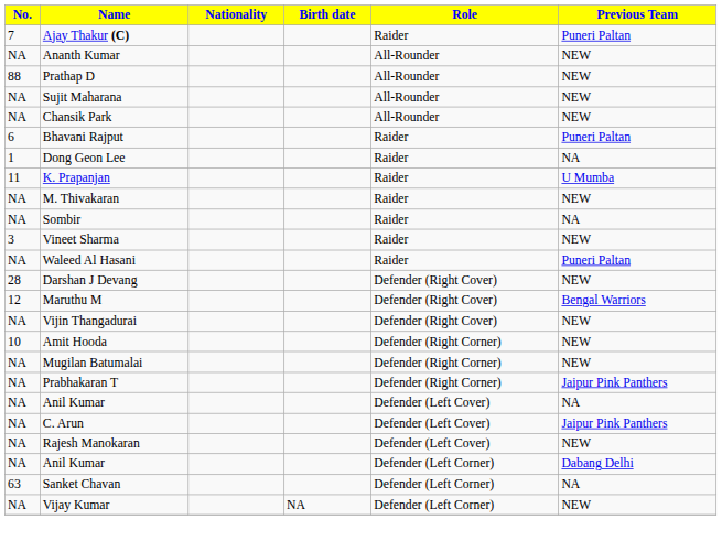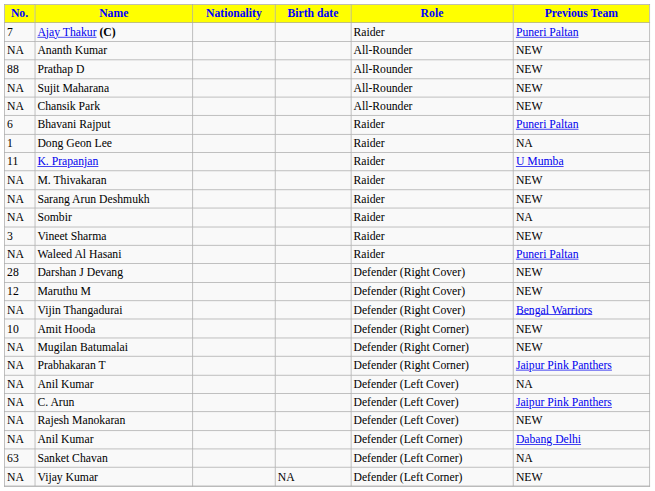+ row: NA | Sarang Arun Deshmukh | Raider | NEW
Maruthu M | Previous Team: Bengal Warriors -> NEW
Vijin Thangadurai | Previous Team: NEW -> Bengal Warriors
